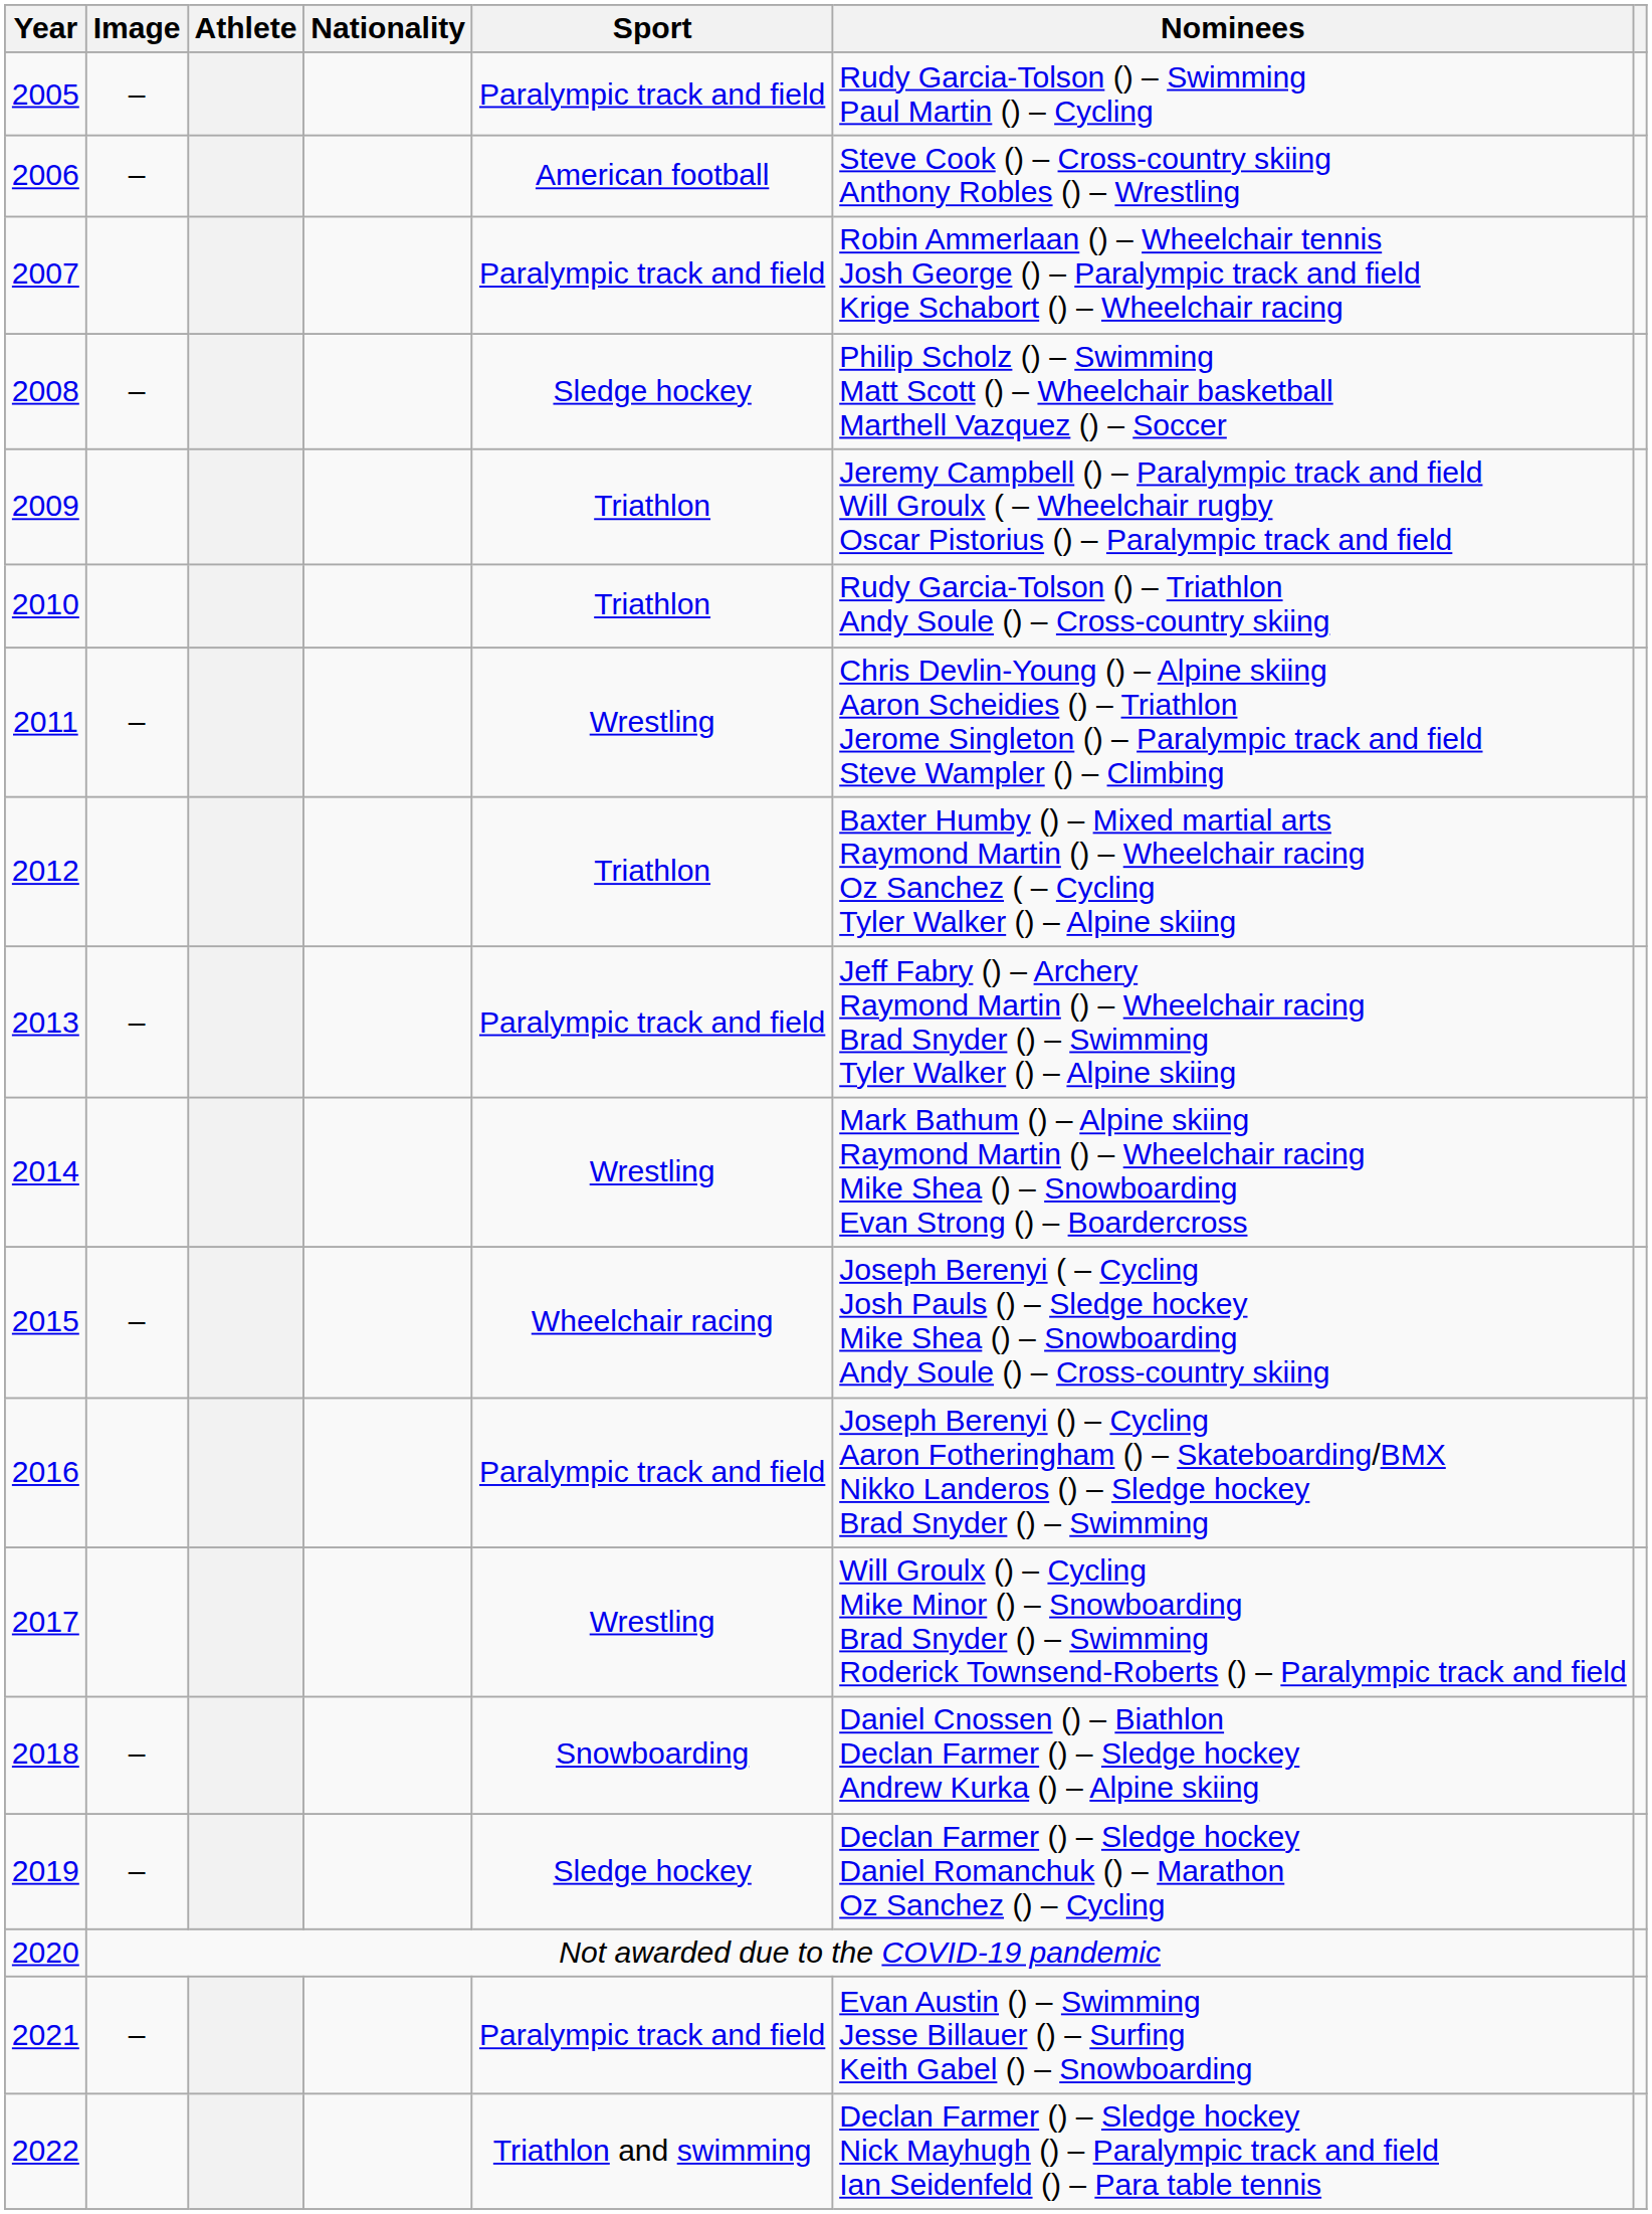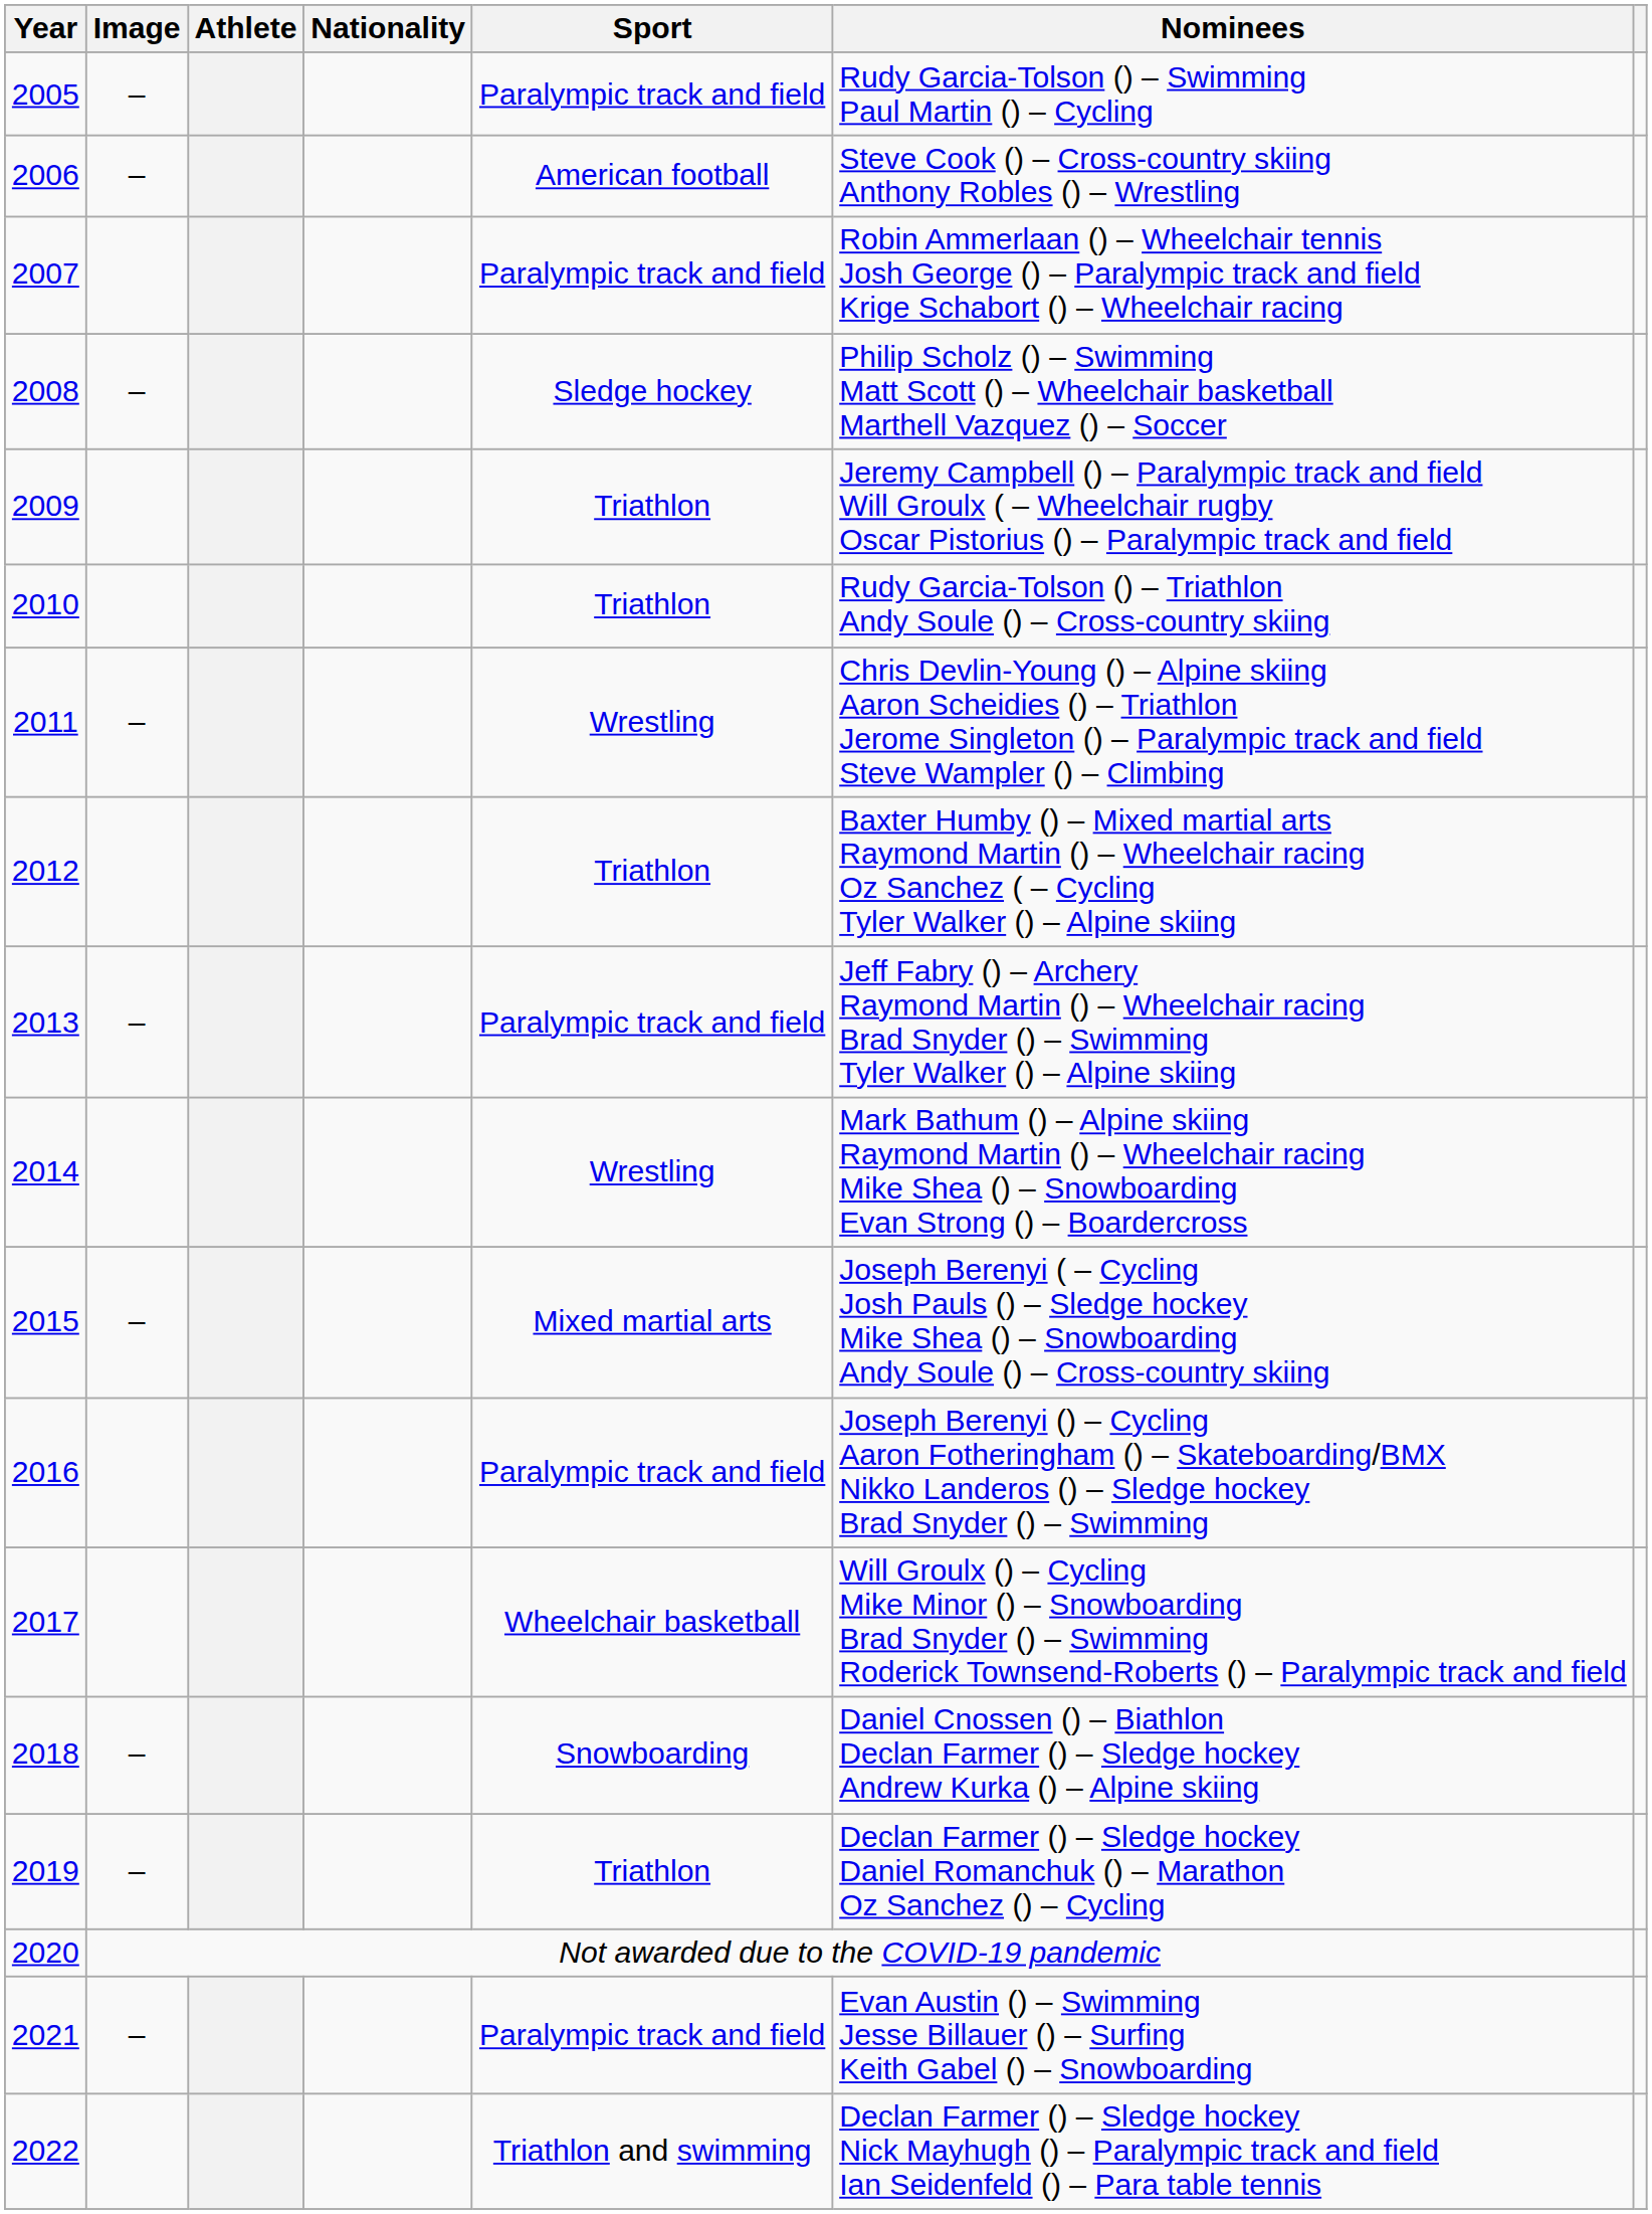2015 | Sport: Wheelchair racing -> Mixed martial arts
2017 | Sport: Wrestling -> Wheelchair basketball
2019 | Sport: Sledge hockey -> Triathlon
